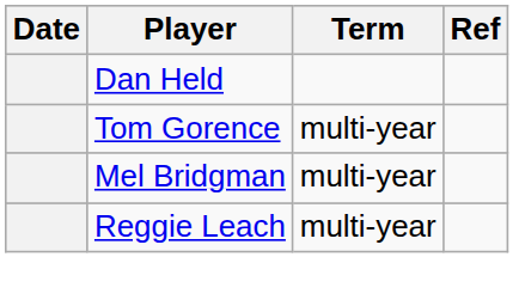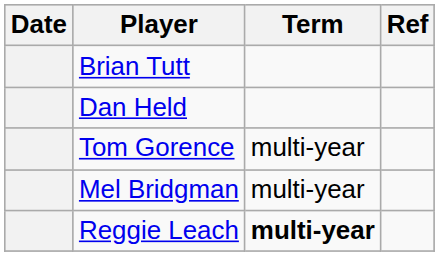+ row: Brian Tutt
Reggie Leach | Term: normal -> bold
